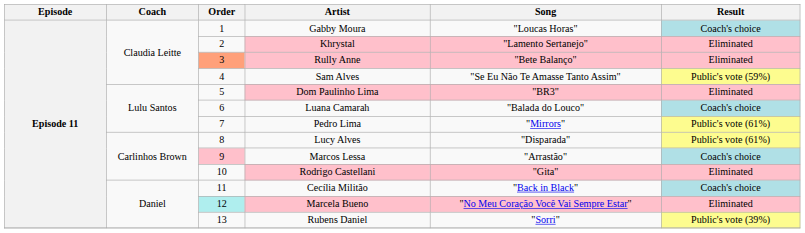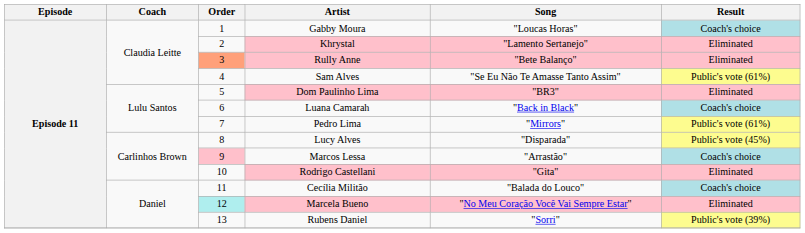Sam Alves | Result: Public's vote (59%) -> Public's vote (61%)
Luana Camarah | Song: "Balada do Louco" -> "Back in Black"
Lucy Alves | Result: Public's vote (61%) -> Public's vote (45%)
Cecília Militão | Song: "Back in Black" -> "Balada do Louco"
